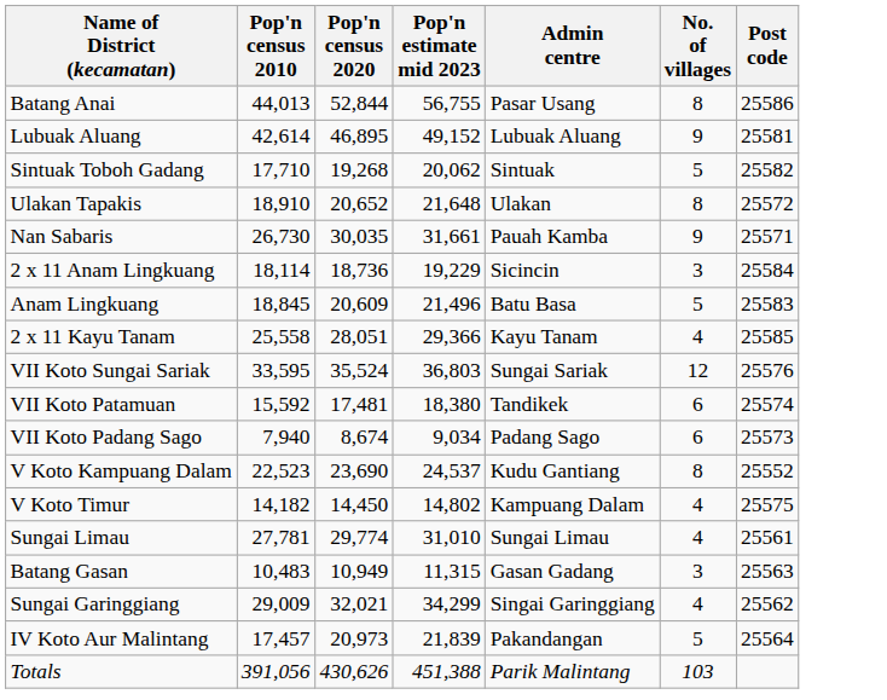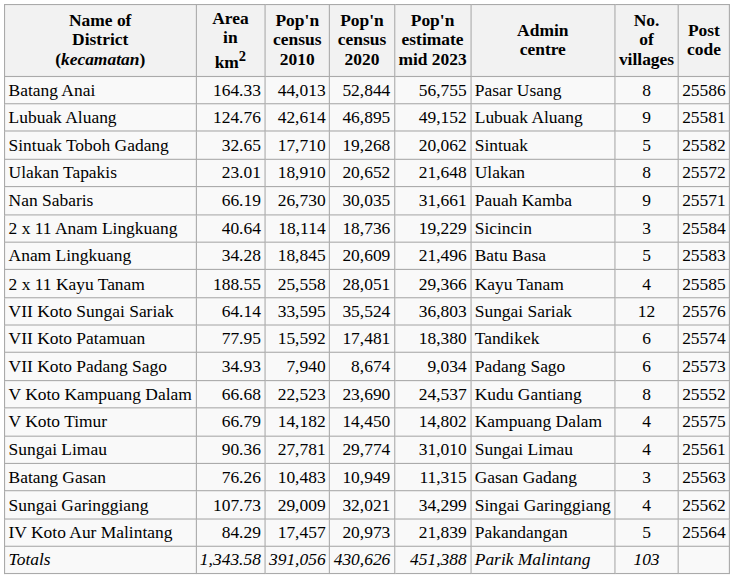+ column: Area in km2 | 164.33 | 124.76 | 32.65 | 23.01 | 66.19 | 40.64 | 34.28 | 188.55 | 64.14 | 77.95 | 34.93 | 66.68 | 66.79 | 90.36 | 76.26 | 107.73 | 84.29 | 1,343.58
